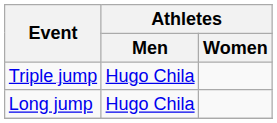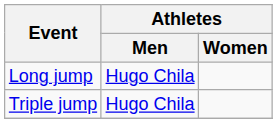rows swapped: Long jump <-> Triple jump
